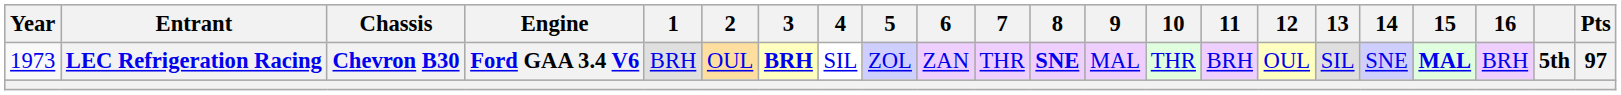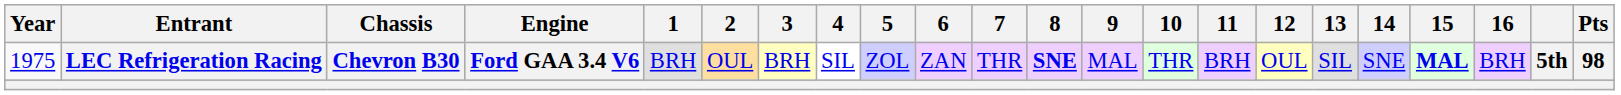LEC Refrigeration Racing | Year: 1973 -> 1975
LEC Refrigeration Racing | 3: bold -> normal
LEC Refrigeration Racing | Pts: 97 -> 98
